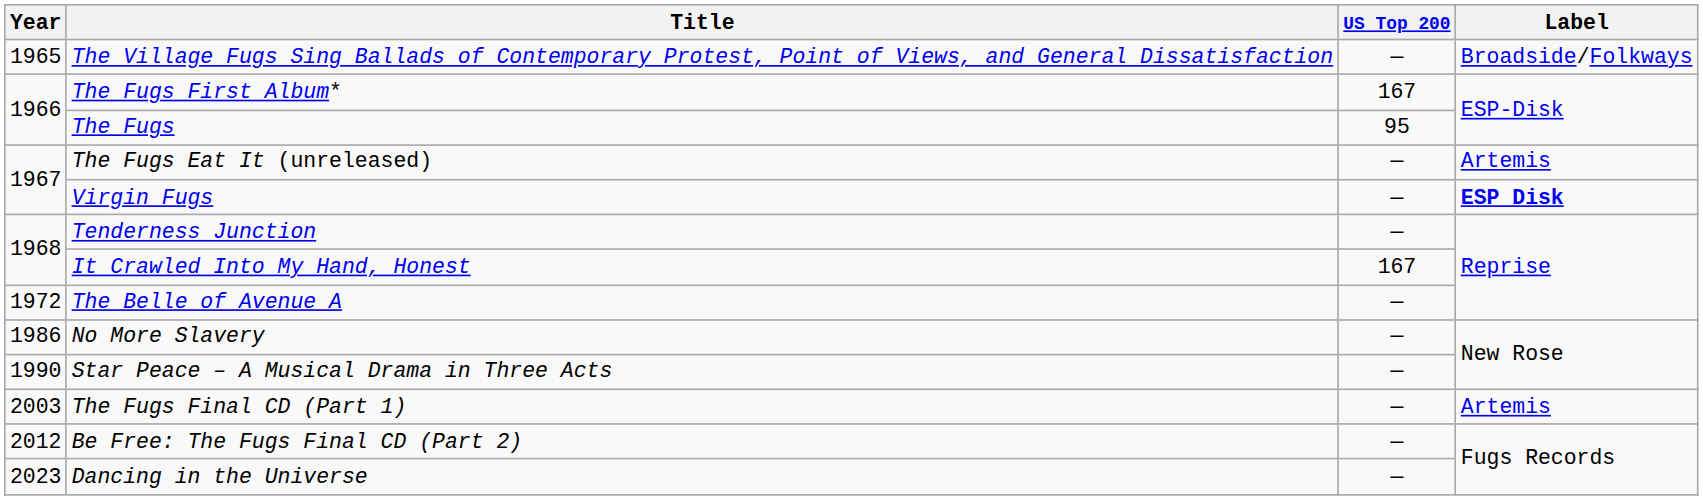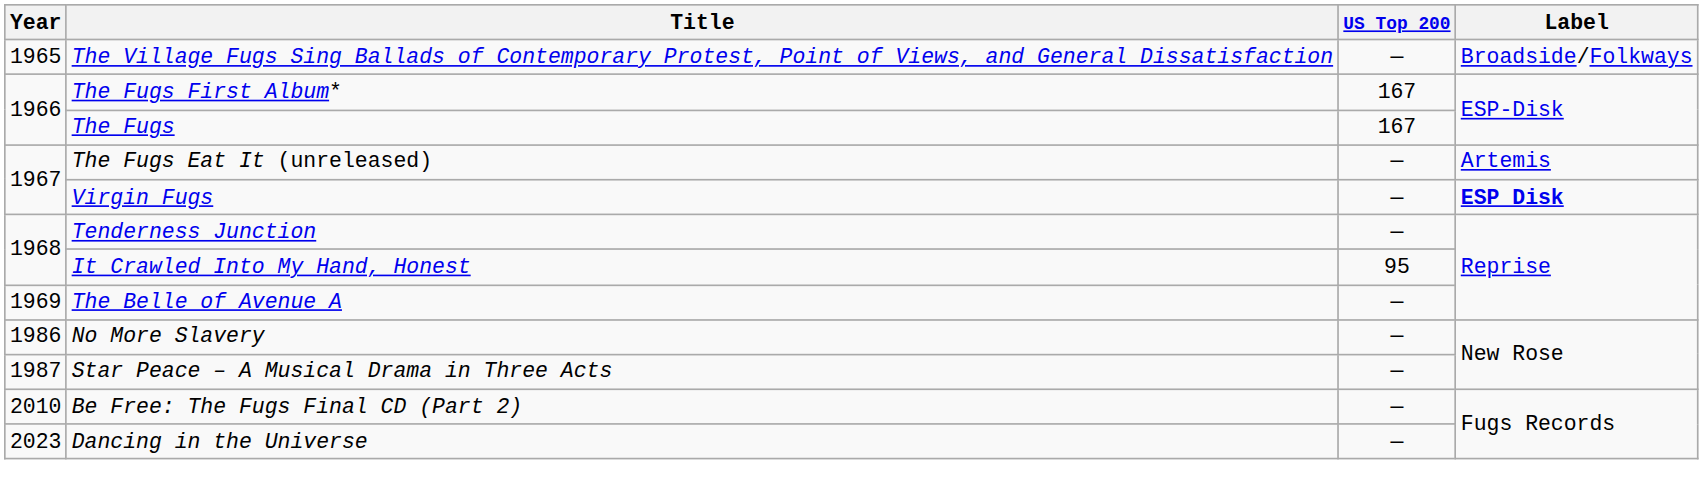The Fugs | US Top 200: 95 -> 167
It Crawled Into My Hand, Honest | US Top 200: 167 -> 95
The Belle of Avenue A | Year: 1972 -> 1969
Star Peace – A Musical Drama in Three Acts | Year: 1990 -> 1987
- row: 2003 | The Fugs Final CD (Part 1) | — | Artemis
Be Free: The Fugs Final CD (Part 2) | Year: 2012 -> 2010
